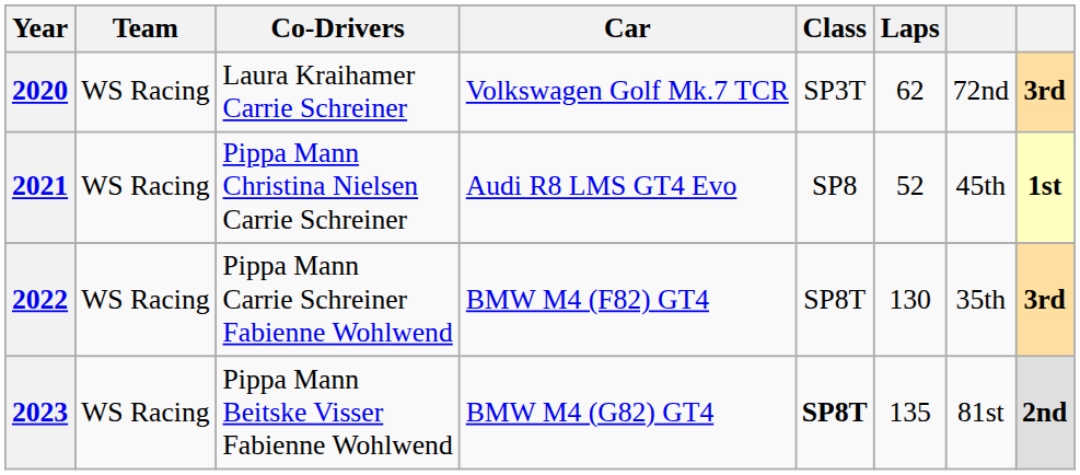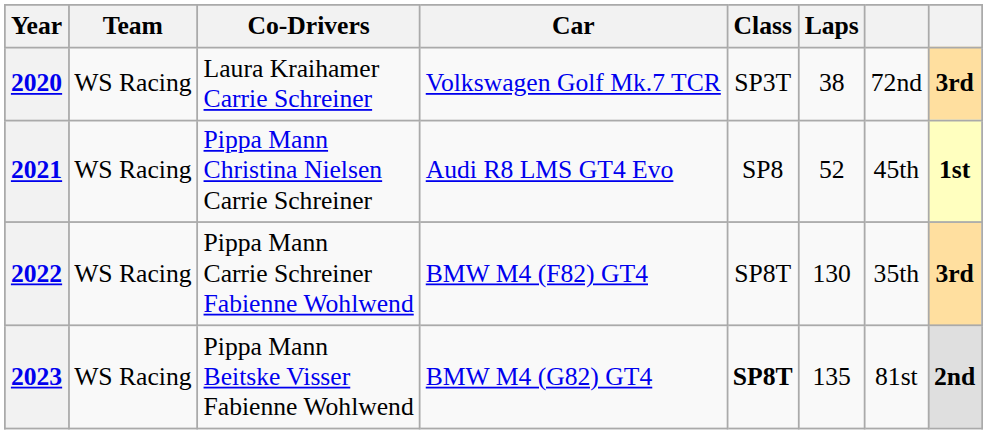2020 | Laps: 62 -> 38
